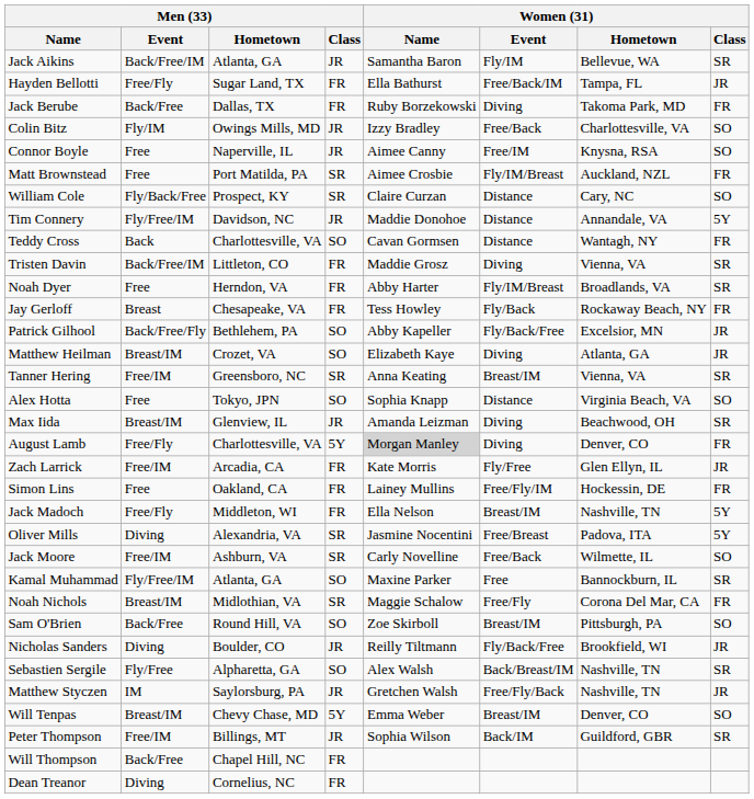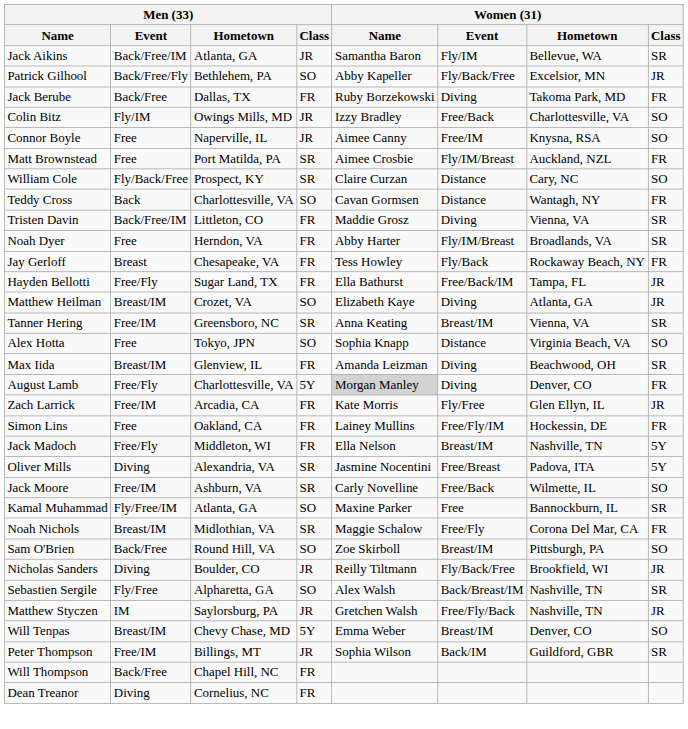rows swapped: Hayden Bellotti <-> Patrick Gilhool
- row: Tim Connery | Fly/Free/IM | Davidson, NC | JR | Maddie Donohoe | Distance | Annandale, VA | 5Y
Max Iida | Men (33) / Class: JR -> FR
